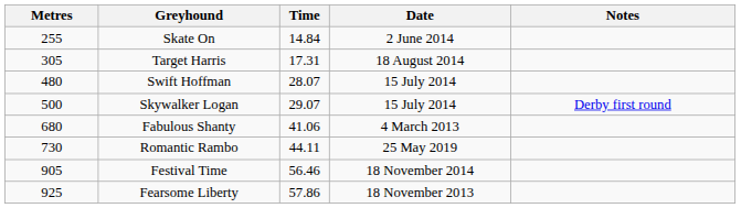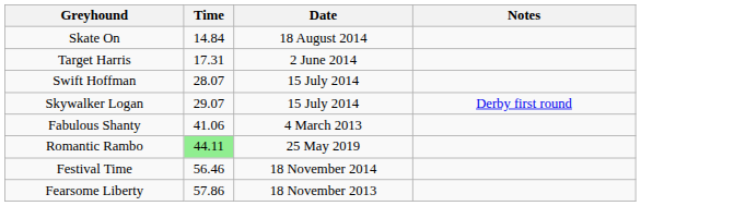- column: Metres | 255 | 305 | 480 | 500 | 680 | 730 | 905 | 925
Skate On | Date: 2 June 2014 -> 18 August 2014
Target Harris | Date: 18 August 2014 -> 2 June 2014
Romantic Rambo | Time: no background -> lightgreen background
